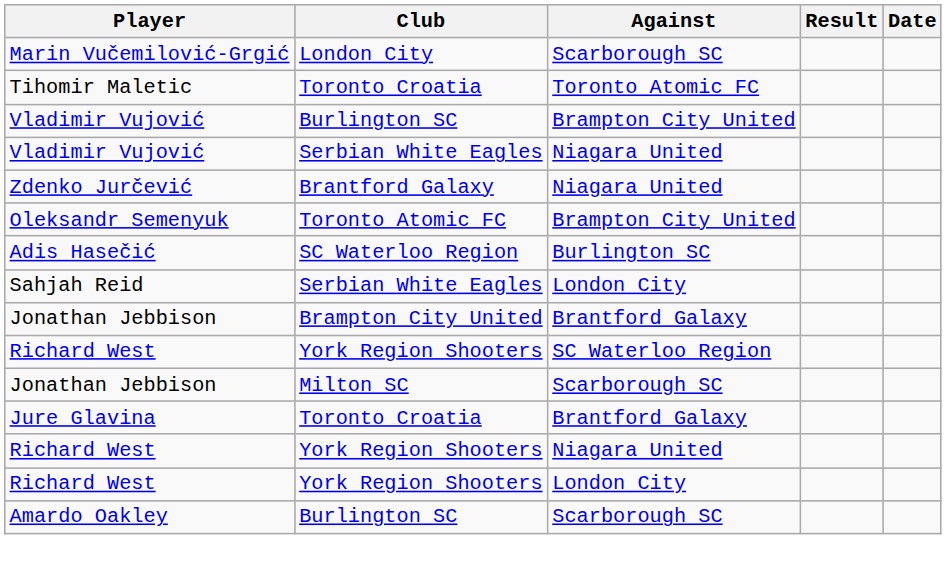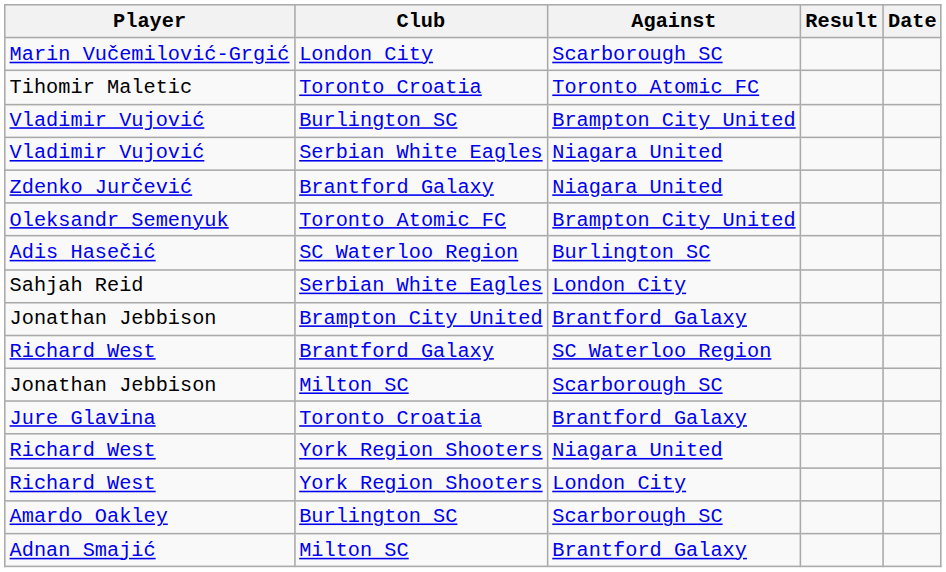Richard West / SC Waterloo Region | Club: York Region Shooters -> Brantford Galaxy
+ row: Adnan Smajić | Milton SC | Brantford Galaxy
